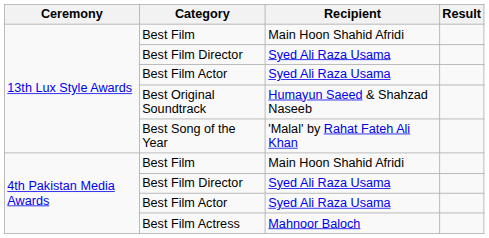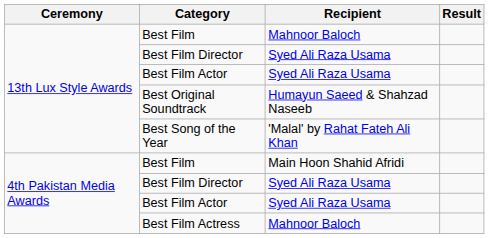13th Lux Style Awards / Best Film | Recipient: Main Hoon Shahid Afridi -> Mahnoor Baloch
